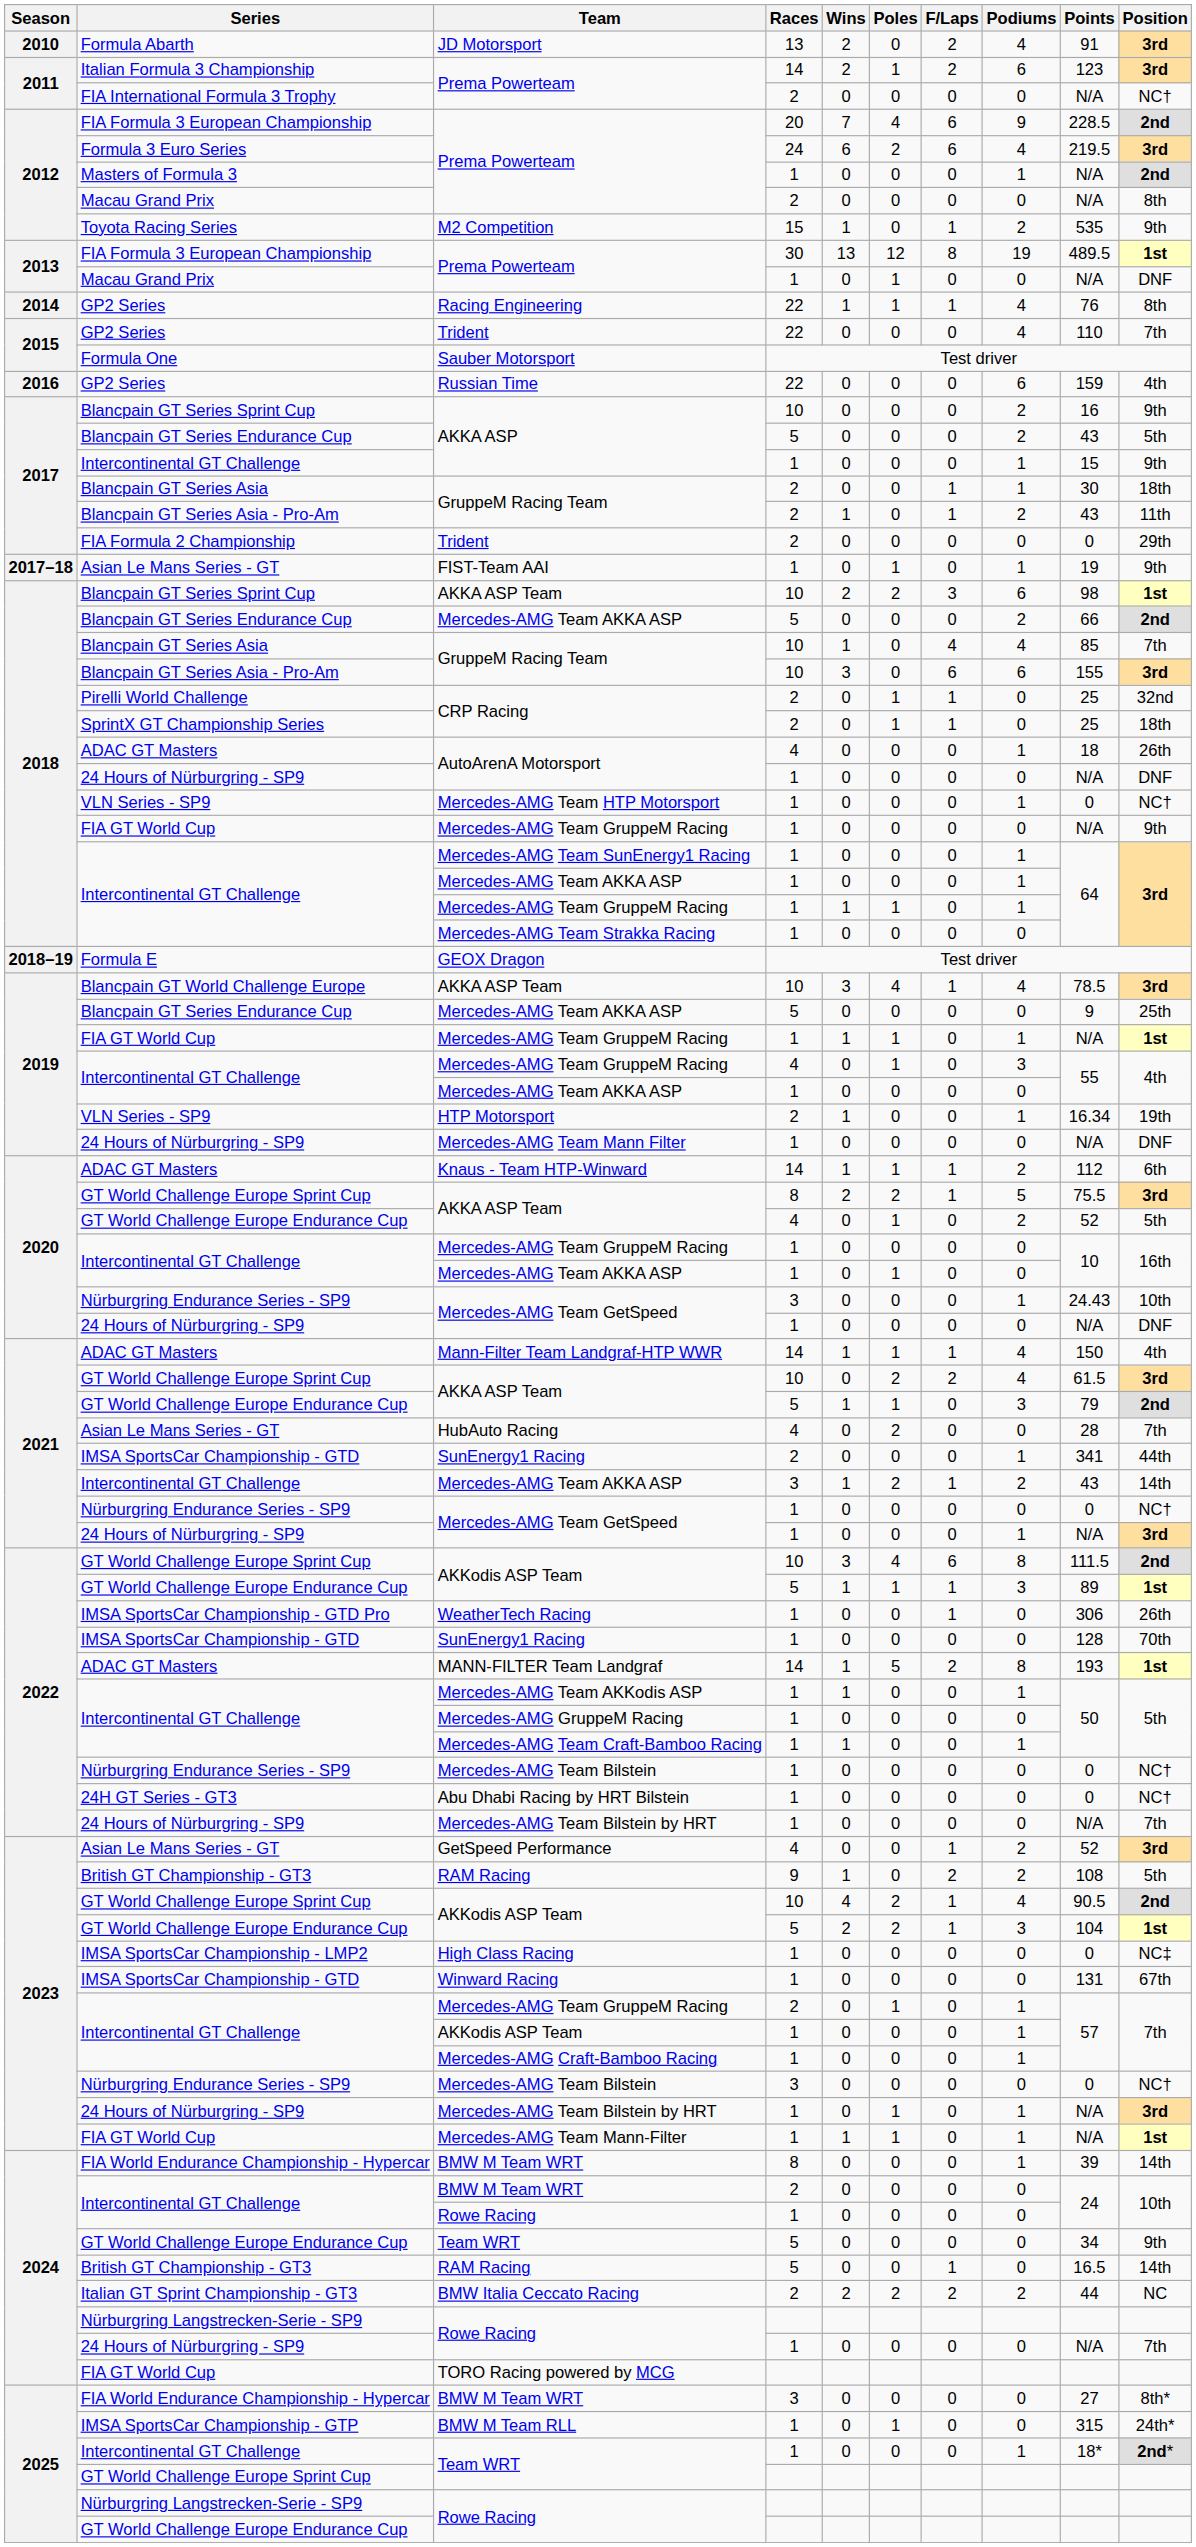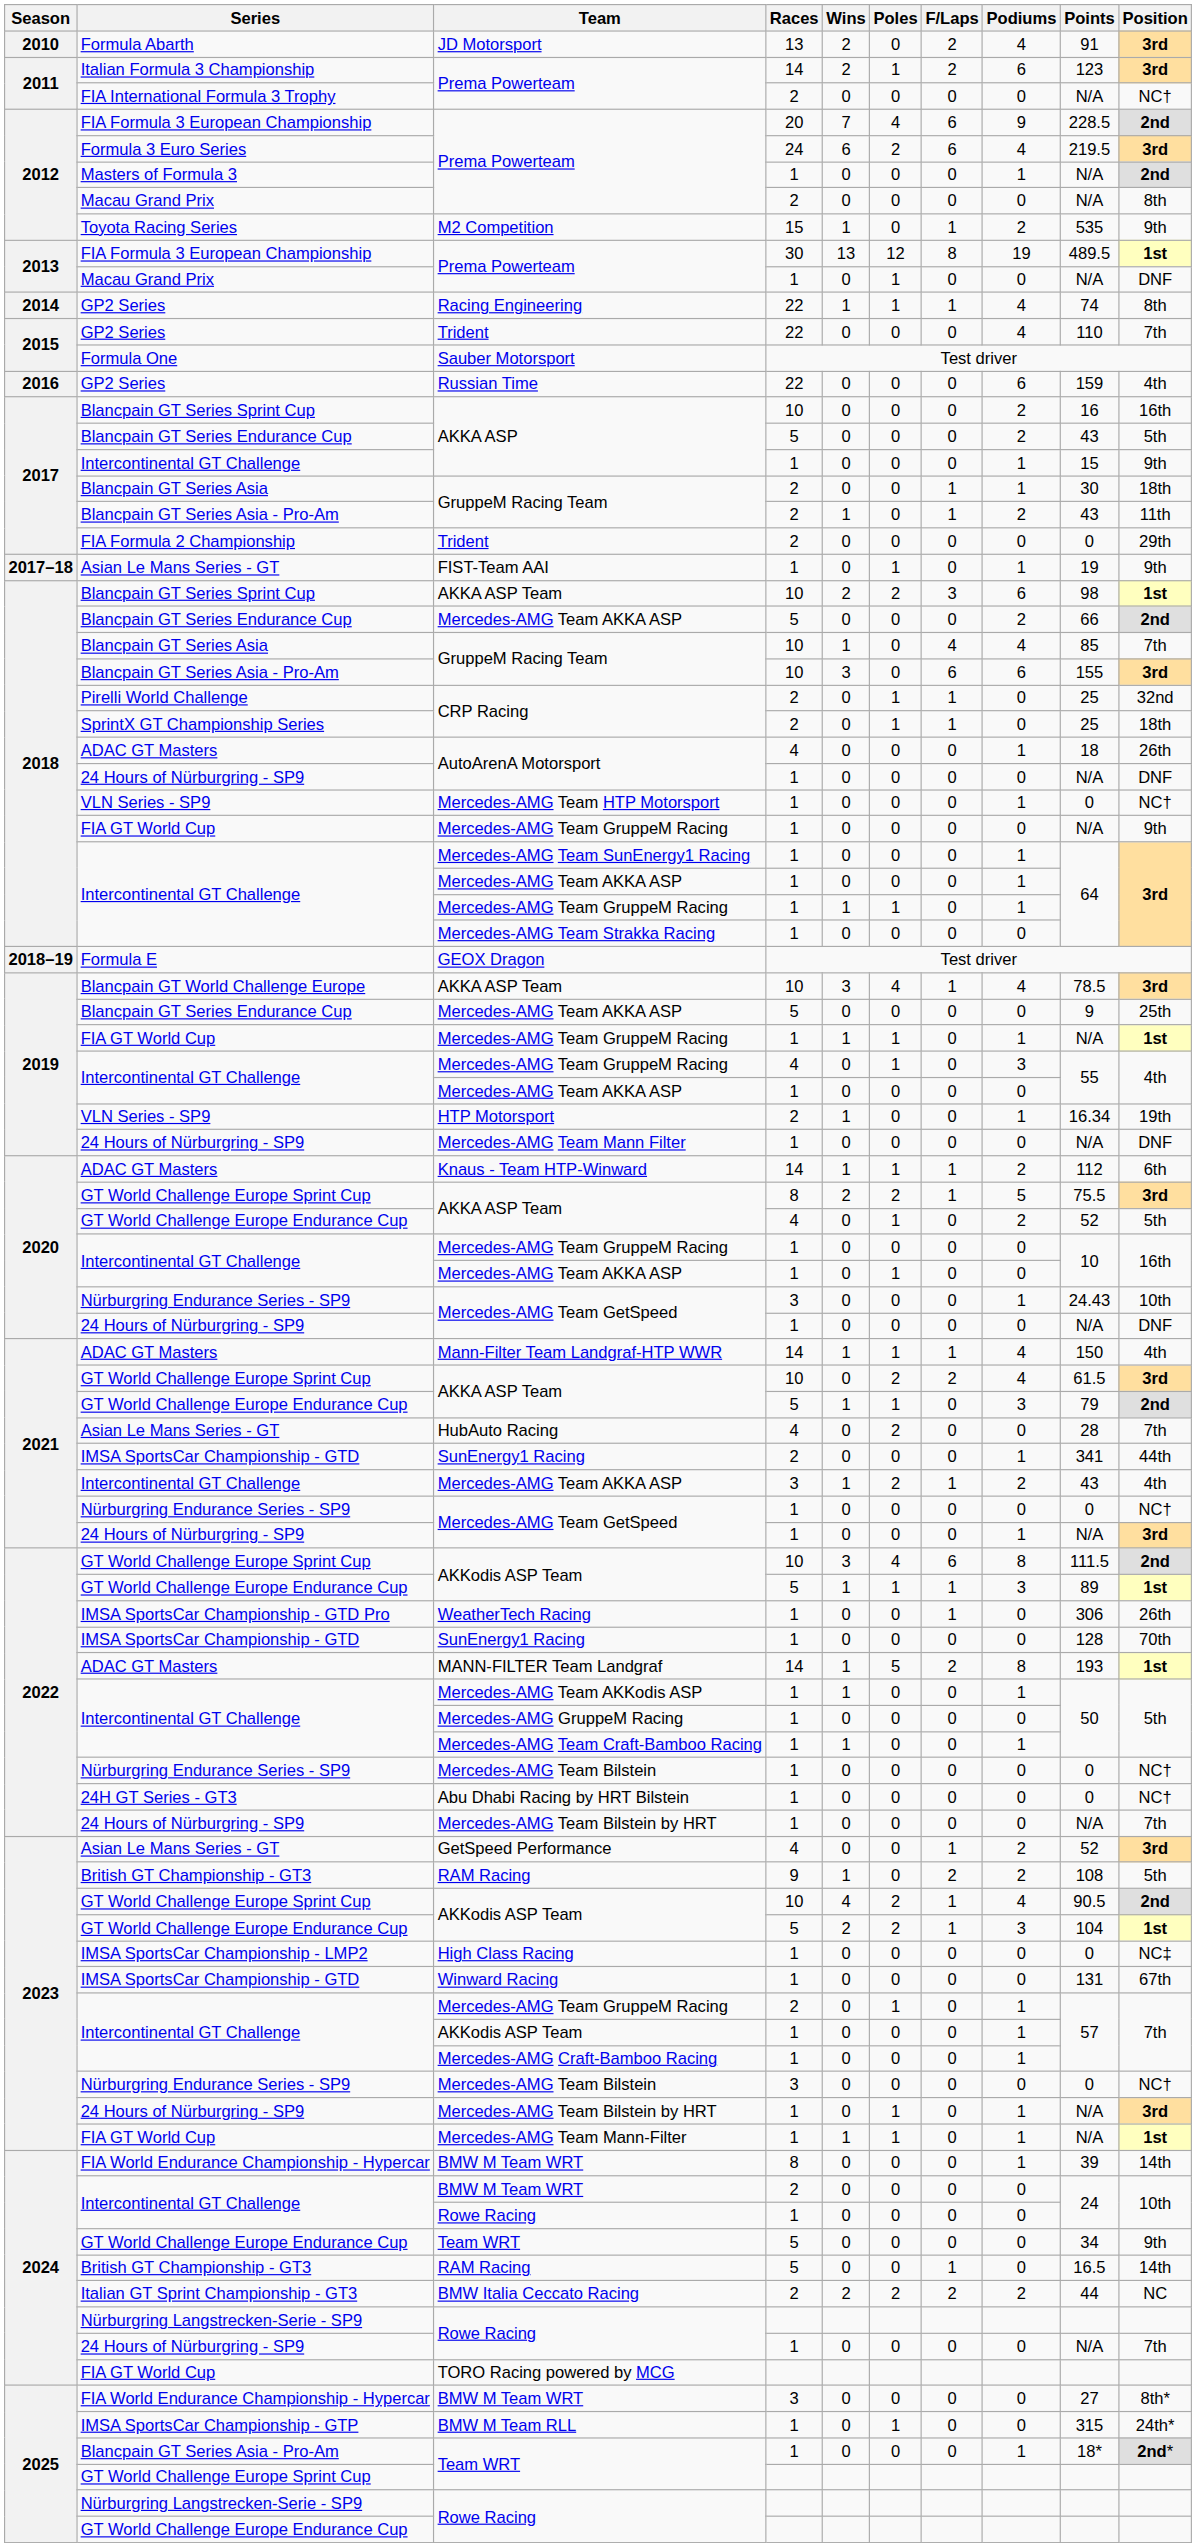Racing Engineering | Points: 76 -> 74
AKKA ASP / 10 | Position: 9th -> 16th
Mercedes-AMG Team AKKA ASP / 3 | Position: 14th -> 4th
Team WRT / 1 | Series: Intercontinental GT Challenge -> Blancpain GT Series Asia - Pro-Am
